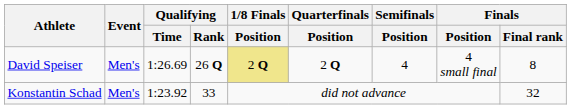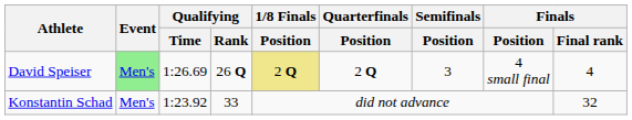David Speiser | Event: no background -> lightgreen background
David Speiser | Semifinals / Position: 4 -> 3
David Speiser | Finals / Final rank: 8 -> 4
